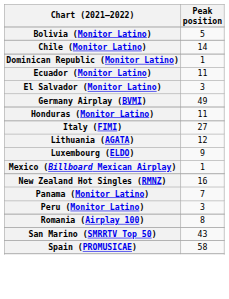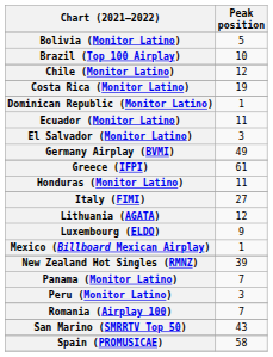+ row: Brazil (Top 100 Airplay) | 10
Chile (Monitor Latino) | Peak position: 14 -> 12
+ row: Costa Rica (Monitor Latino) | 19
+ row: Greece (IFPI) | 61
New Zealand Hot Singles (RMNZ) | Peak position: 16 -> 39
Romania (Airplay 100) | Peak position: 8 -> 7
